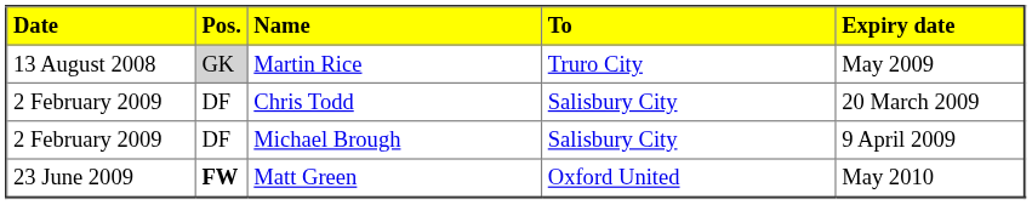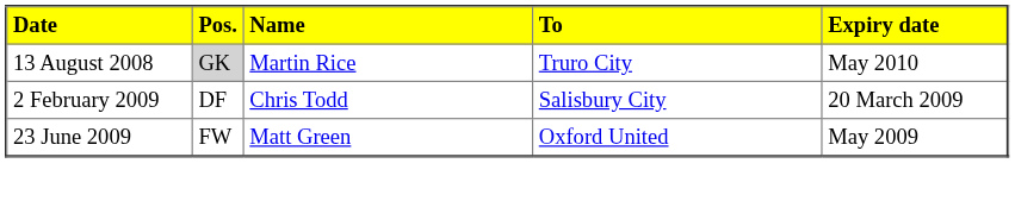Martin Rice | Expiry date: May 2009 -> May 2010
- row: 2 February 2009 | DF | Michael Brough | Salisbury City | 9 April 2009
Matt Green | Pos.: bold -> normal
Matt Green | Expiry date: May 2010 -> May 2009
